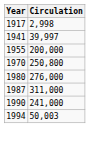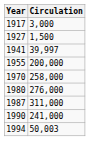1917 | Circulation: 2,998 -> 3,000
+ row: 1927 | 1,500
1970 | Circulation: 250,800 -> 258,000
